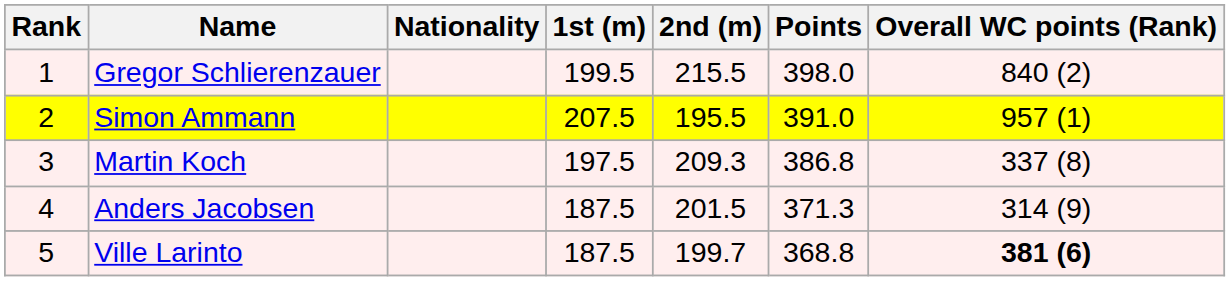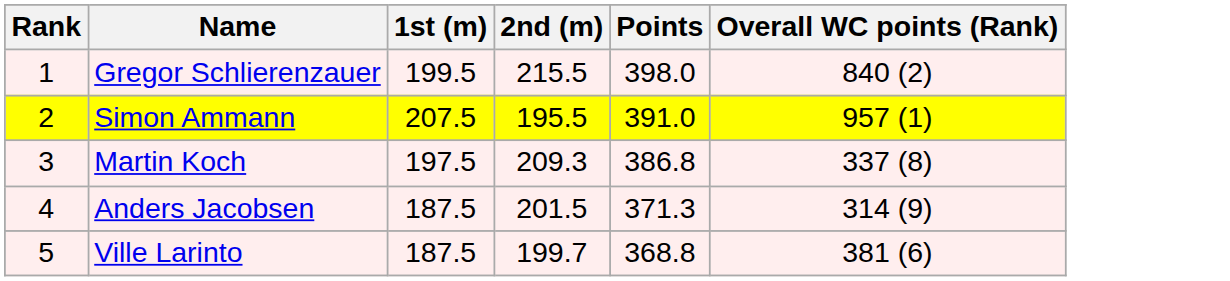- column: Nationality
Ville Larinto | Overall WC points (Rank): bold -> normal
